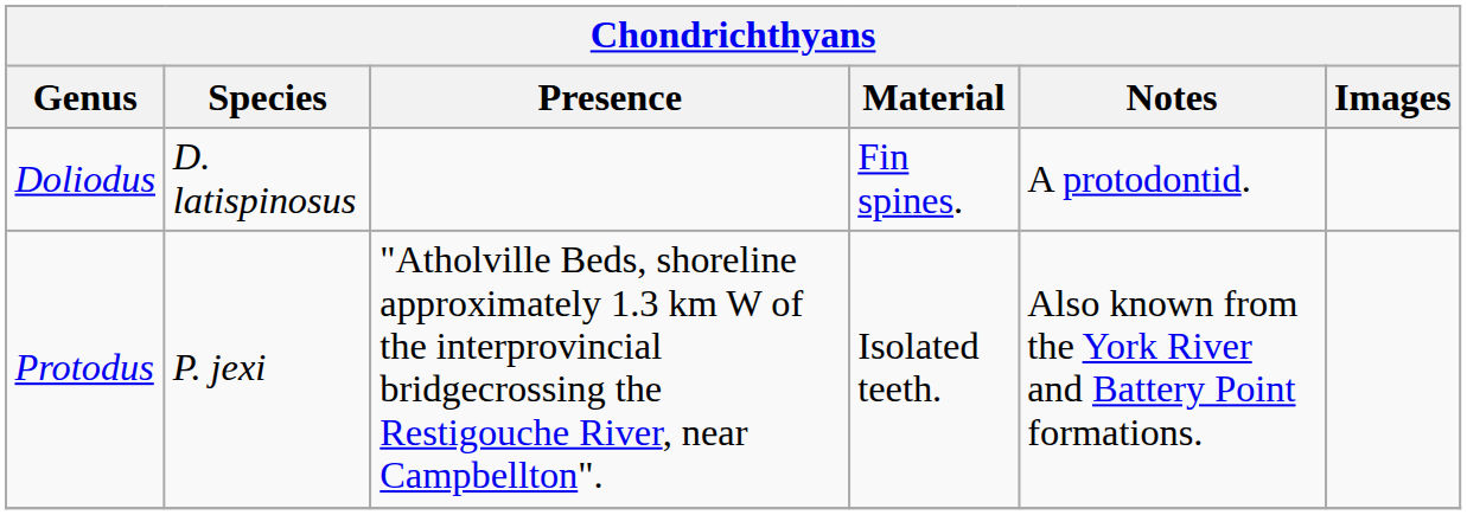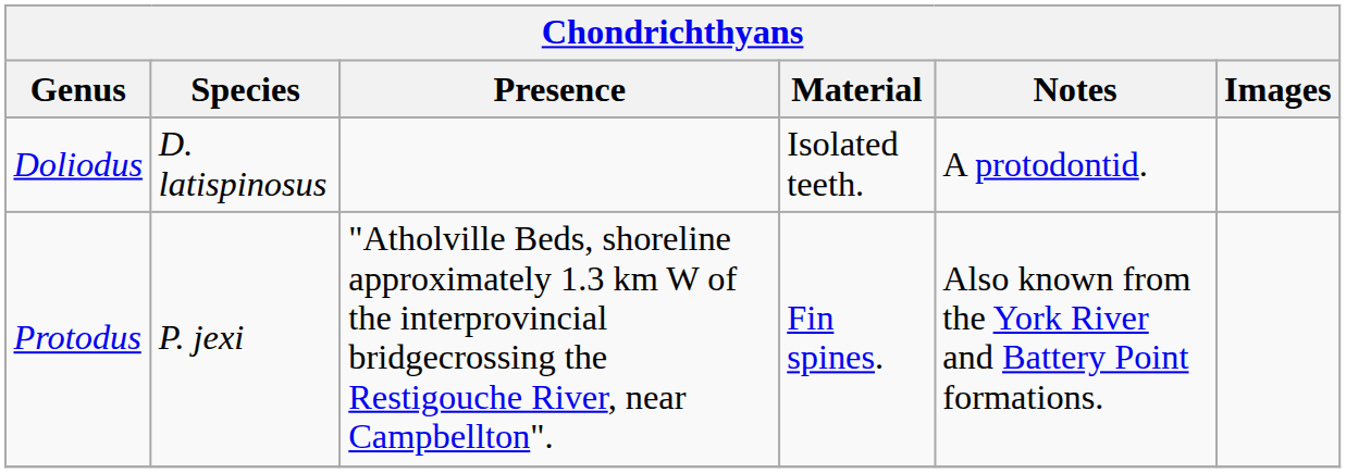Doliodus | Material: Fin spines. -> Isolated teeth.
Protodus | Material: Isolated teeth. -> Fin spines.
